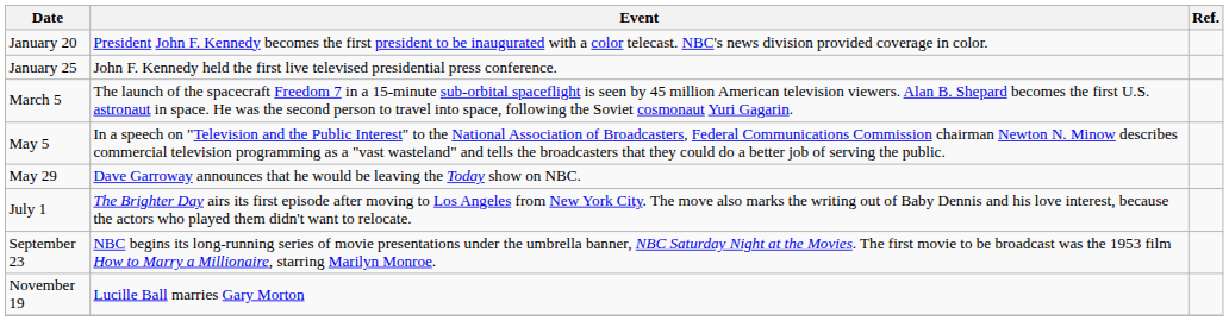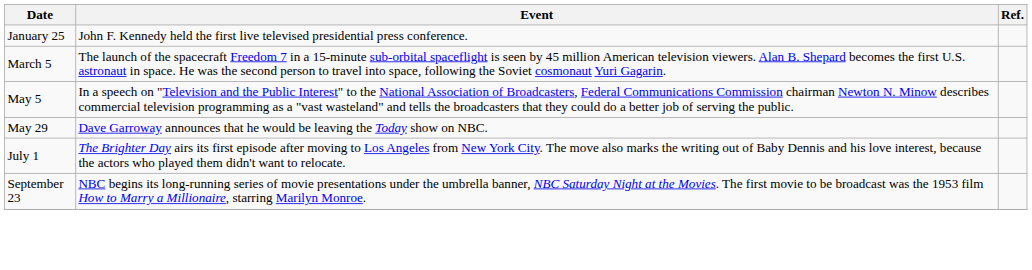- row: January 20 | President John F. Kennedy becomes the first president to be inaugurated with a color telecast. NBC's news division provided coverage in color.
- row: November 19 | Lucille Ball marries Gary Morton
